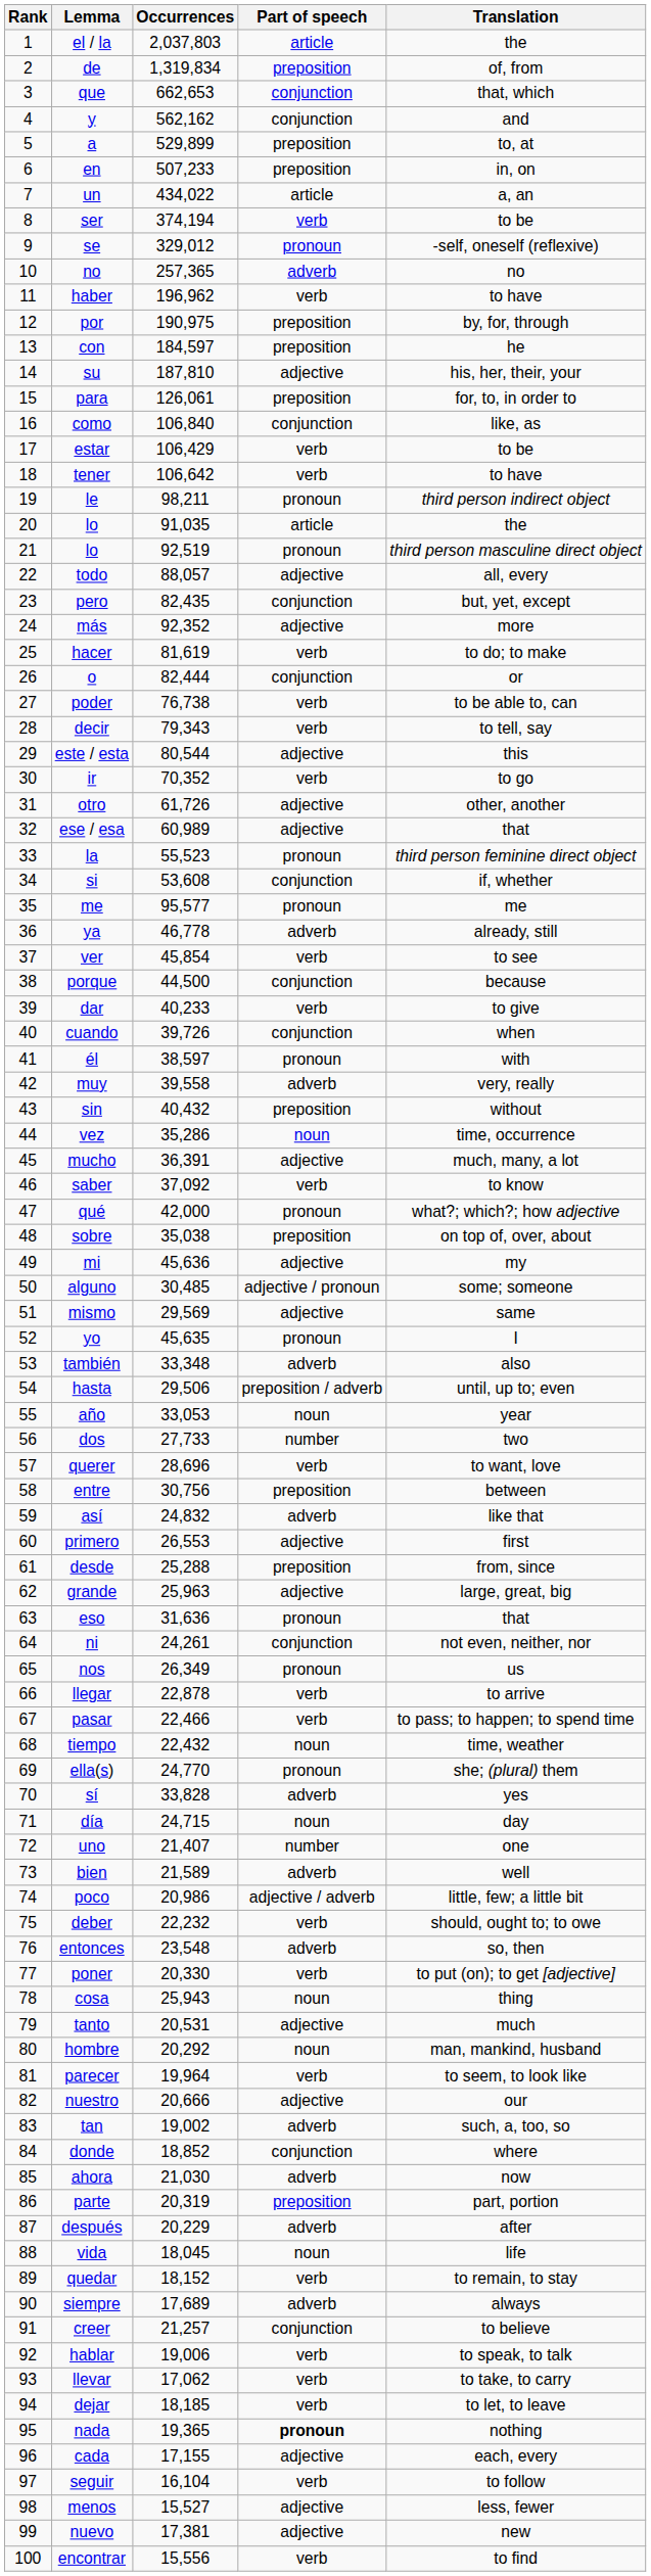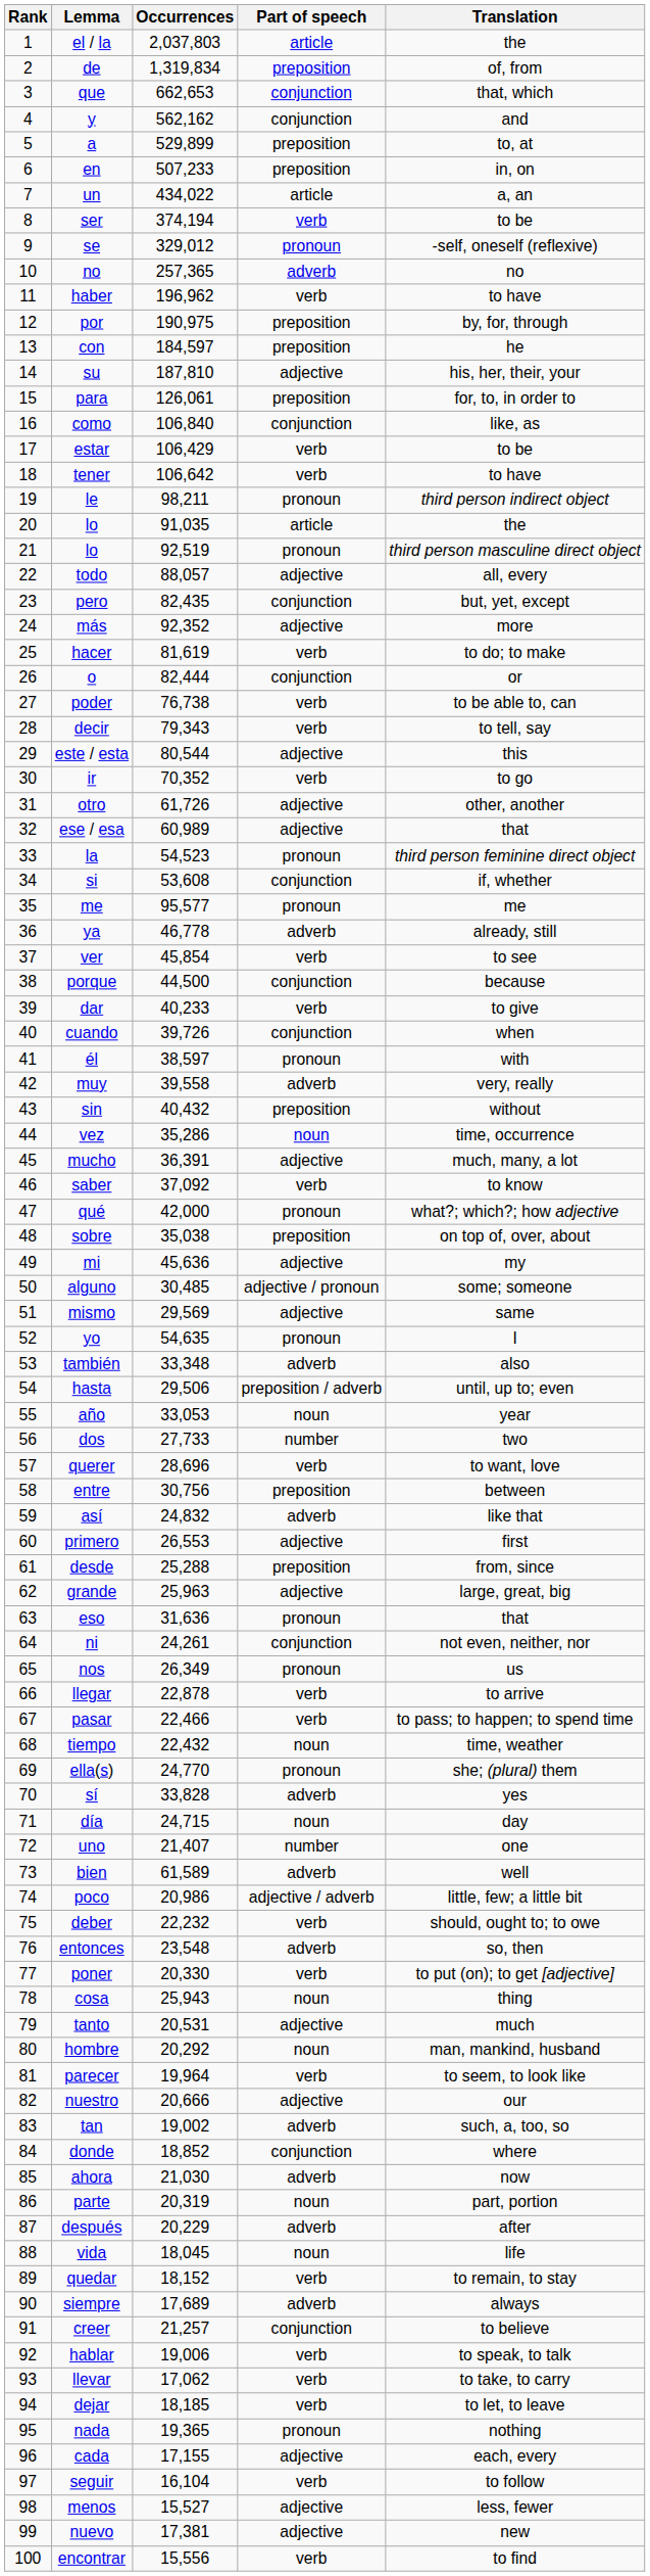la | Occurrences: 55,523 -> 54,523
yo | Occurrences: 45,635 -> 54,635
bien | Occurrences: 21,589 -> 61,589
parte | Part of speech: preposition -> noun
nada | Part of speech: bold -> normal
